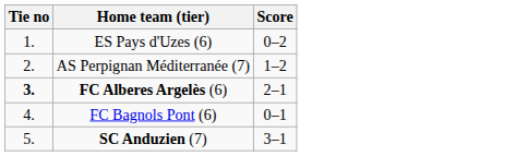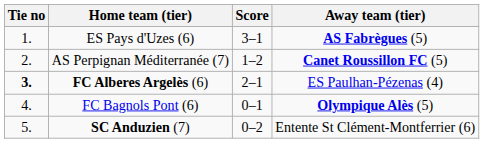+ column: Away team (tier) | AS Fabrègues (5) | Canet Roussillon FC (5) | ES Paulhan-Pézenas (4) | Olympique Alès (5) | Entente St Clément-Montferrier (6)
ES Pays d'Uzes (6) | Score: 0–2 -> 3–1
SC Anduzien (7) | Score: 3–1 -> 0–2
